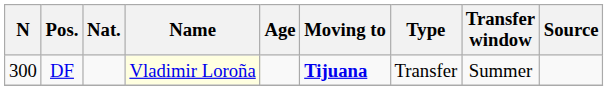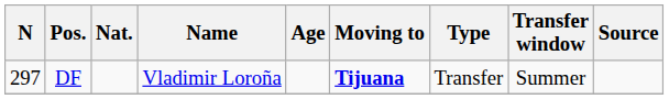DF | N: 300 -> 297
DF | Name: lightyellow background -> no background
